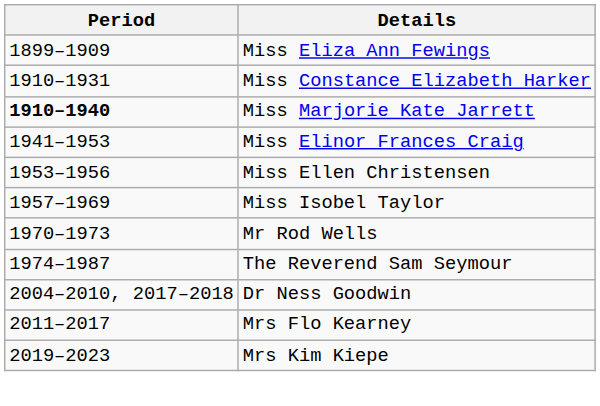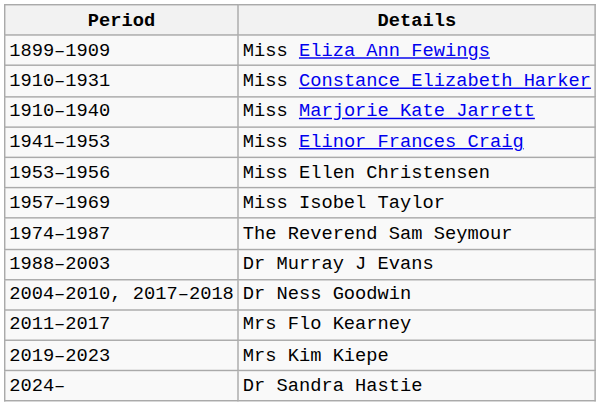Miss Marjorie Kate Jarrett | Period: bold -> normal
- row: 1970–1973 | Mr Rod Wells
+ row: 1988–2003 | Dr Murray J Evans
+ row: 2024– | Dr Sandra Hastie
